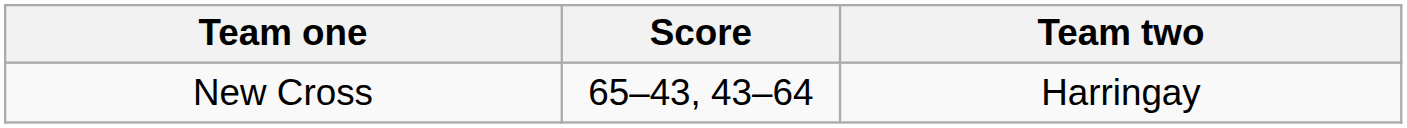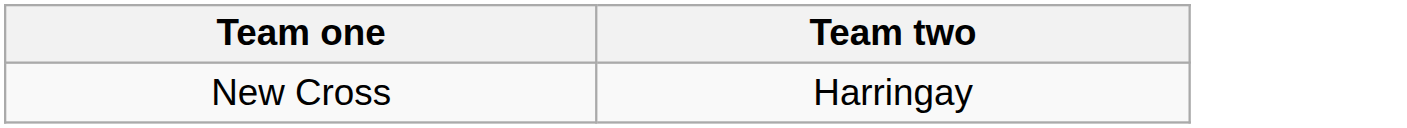- column: Score | 65–43, 43–64
